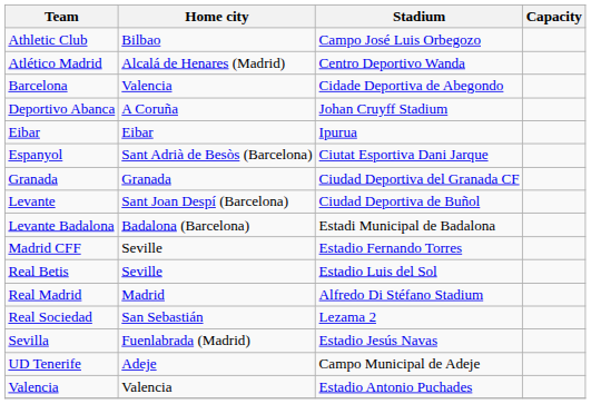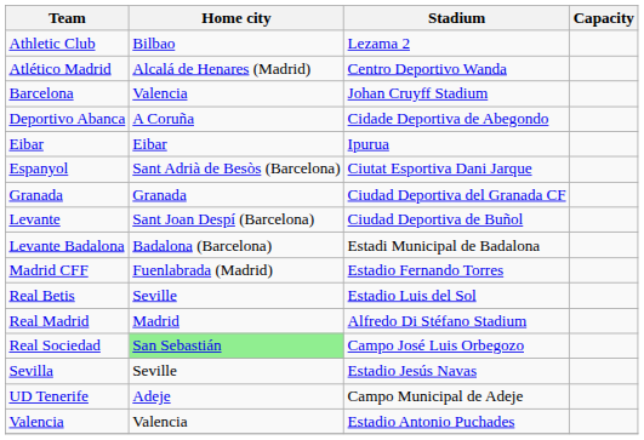Athletic Club | Stadium: Campo José Luis Orbegozo -> Lezama 2
Barcelona | Stadium: Cidade Deportiva de Abegondo -> Johan Cruyff Stadium
Deportivo Abanca | Stadium: Johan Cruyff Stadium -> Cidade Deportiva de Abegondo
Madrid CFF | Home city: Seville -> Fuenlabrada (Madrid)
Real Sociedad | Home city: no background -> lightgreen background
Real Sociedad | Stadium: Lezama 2 -> Campo José Luis Orbegozo
Sevilla | Home city: Fuenlabrada (Madrid) -> Seville
